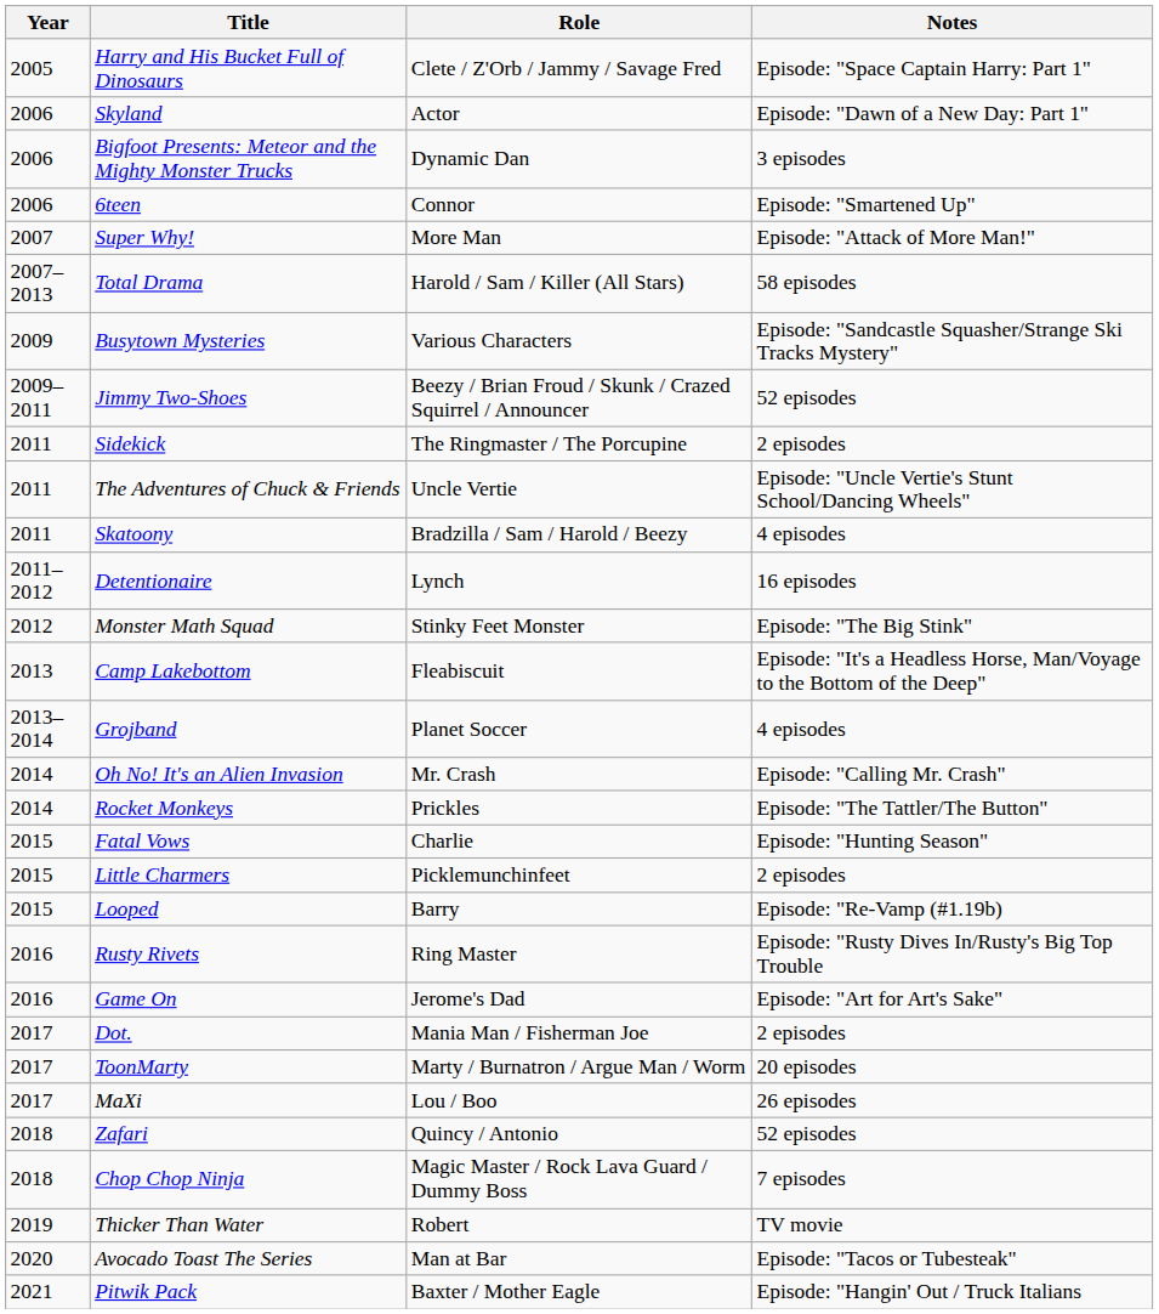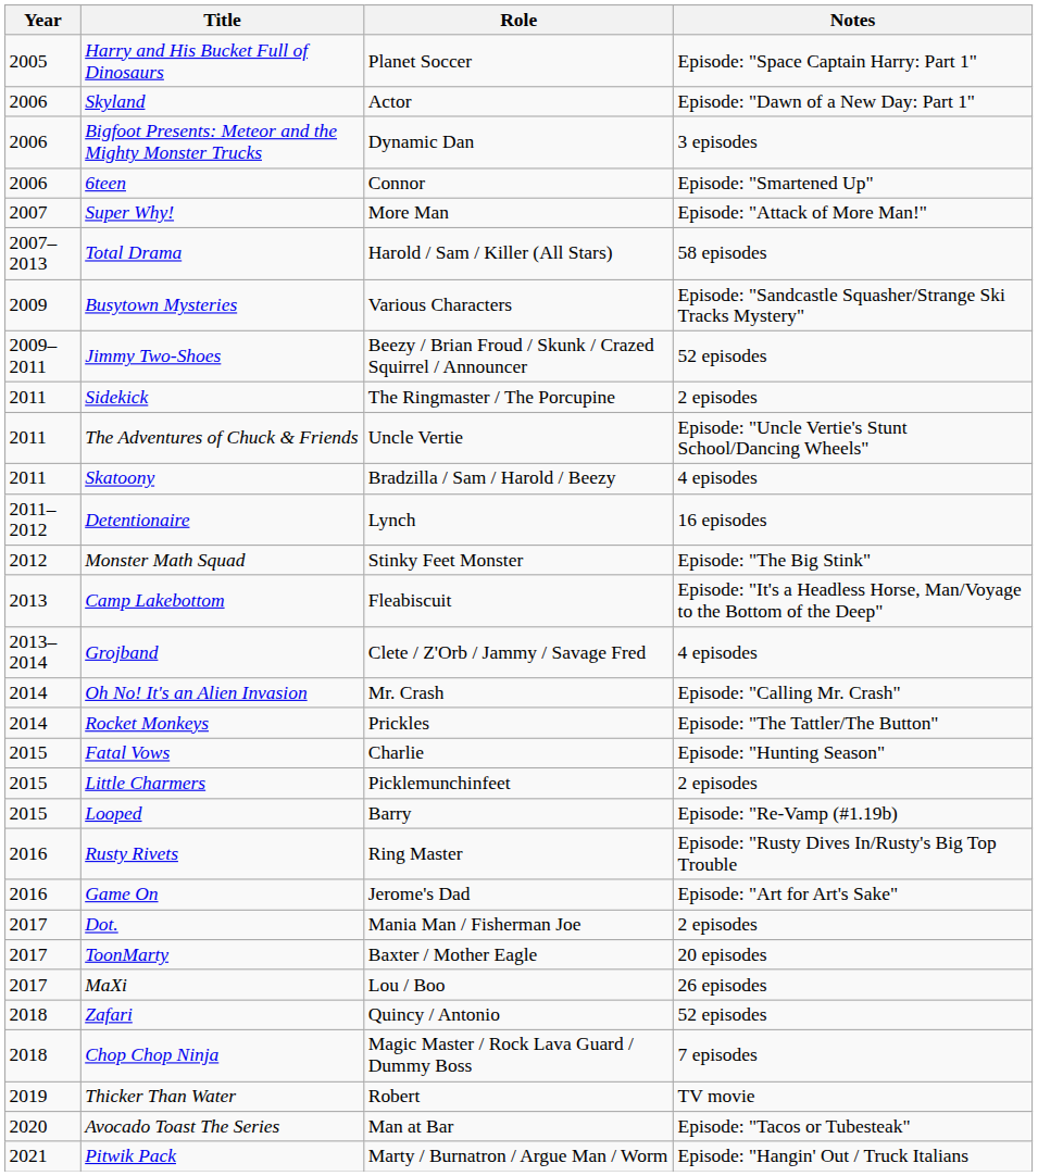Harry and His Bucket Full of Dinosaurs | Role: Clete / Z'Orb / Jammy / Savage Fred -> Planet Soccer
Grojband | Role: Planet Soccer -> Clete / Z'Orb / Jammy / Savage Fred
ToonMarty | Role: Marty / Burnatron / Argue Man / Worm -> Baxter / Mother Eagle
Pitwik Pack | Role: Baxter / Mother Eagle -> Marty / Burnatron / Argue Man / Worm
